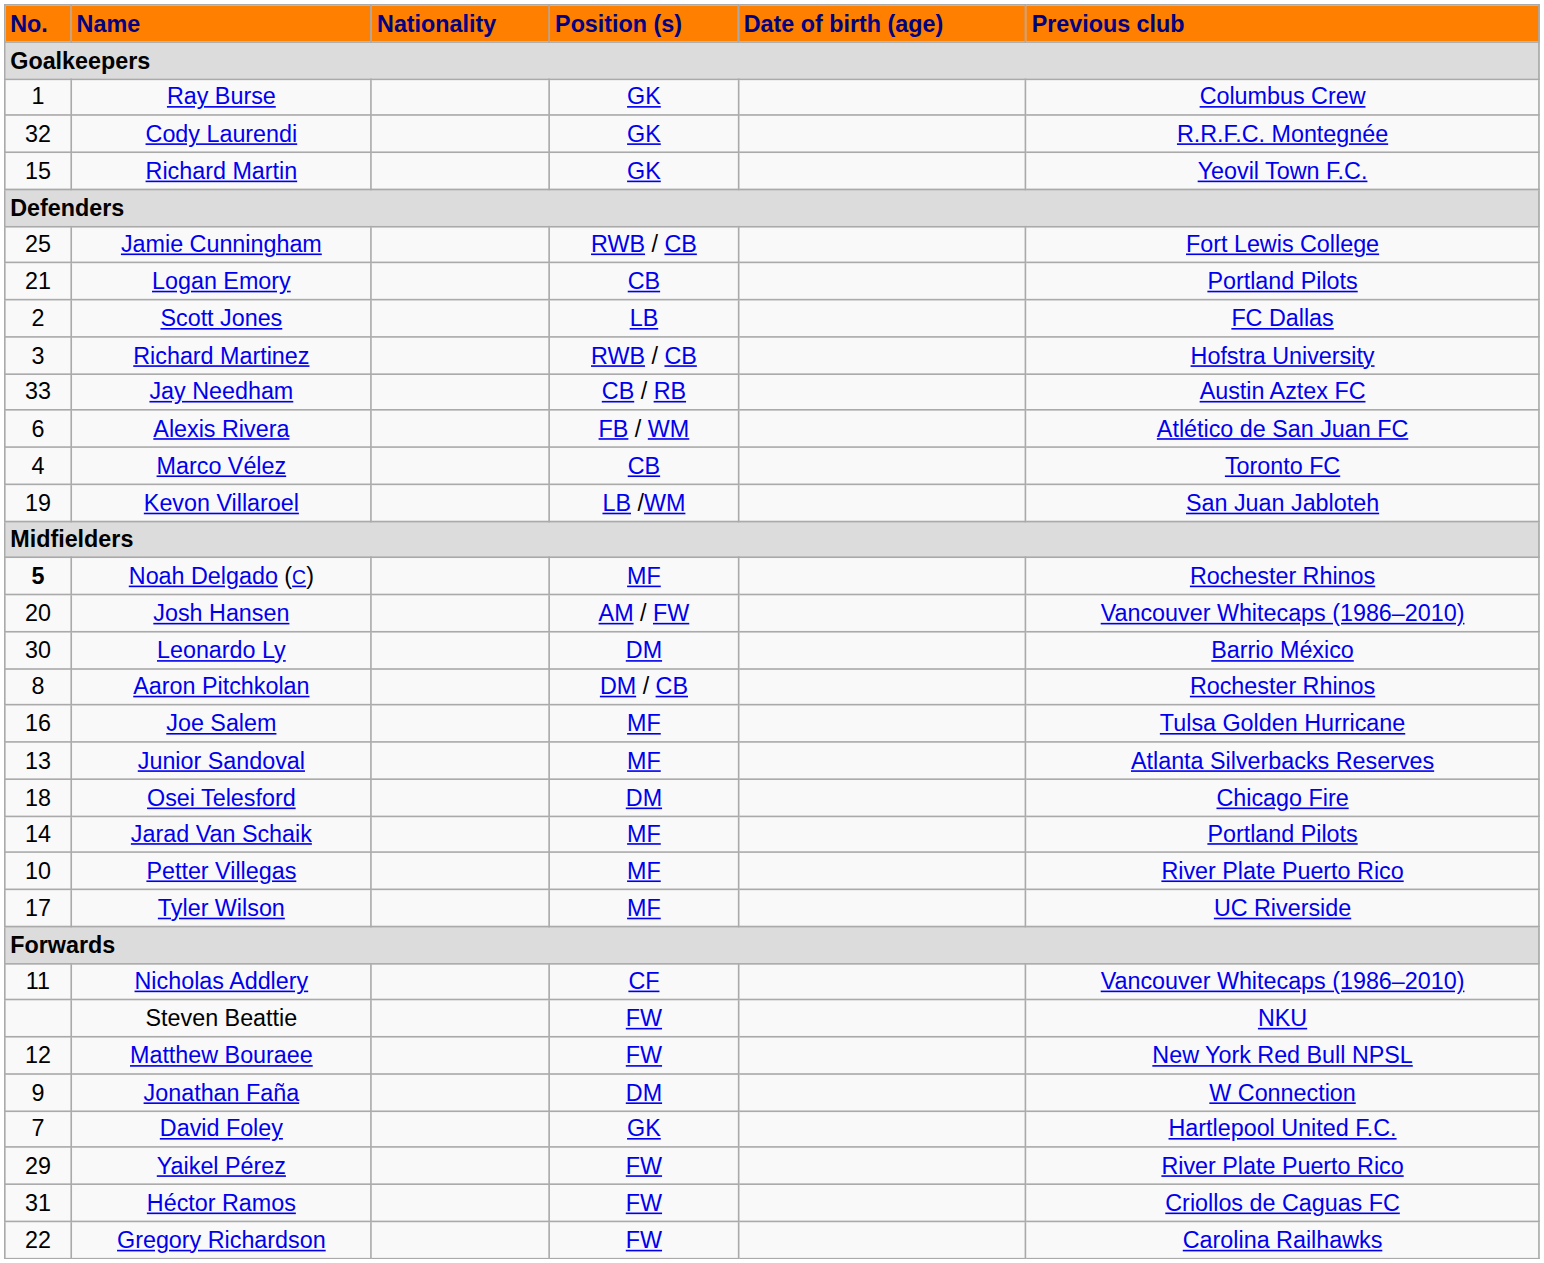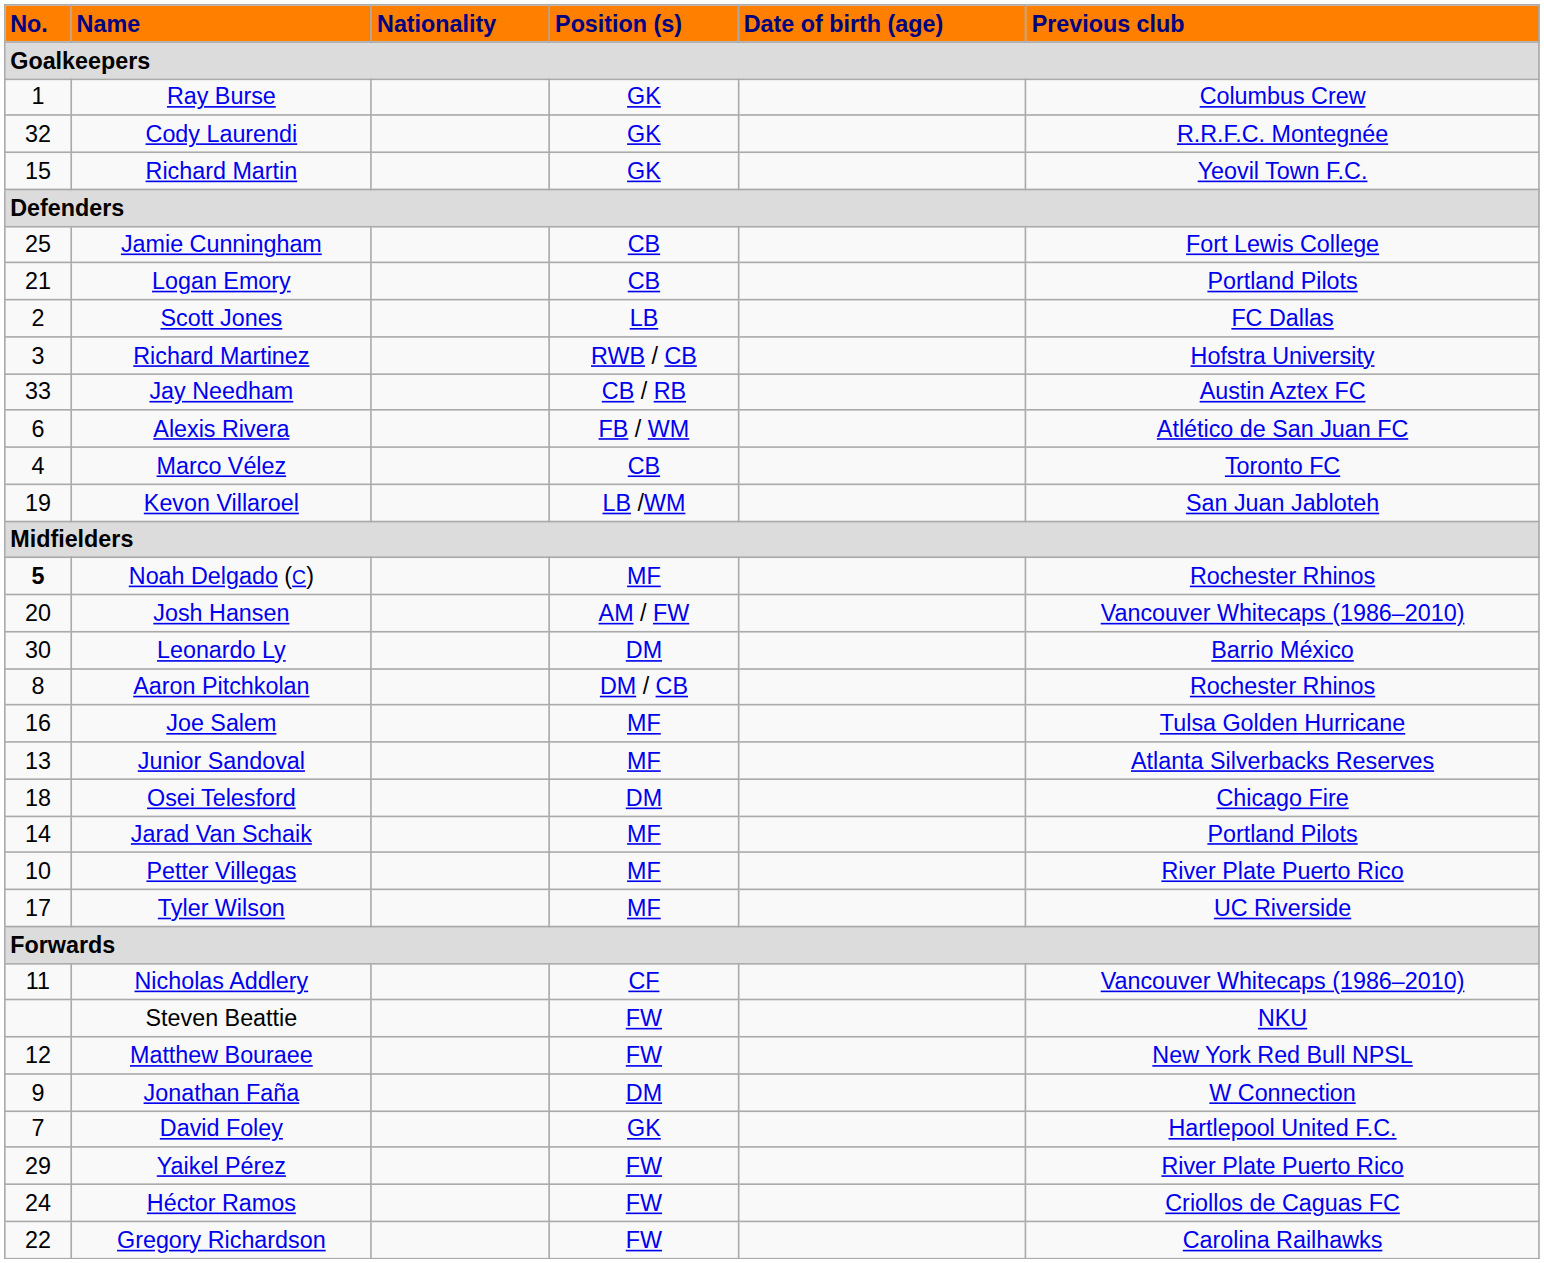Jamie Cunningham | Position (s) / Goalkeepers: RWB / CB -> CB
Héctor Ramos | No. / Goalkeepers: 31 -> 24
